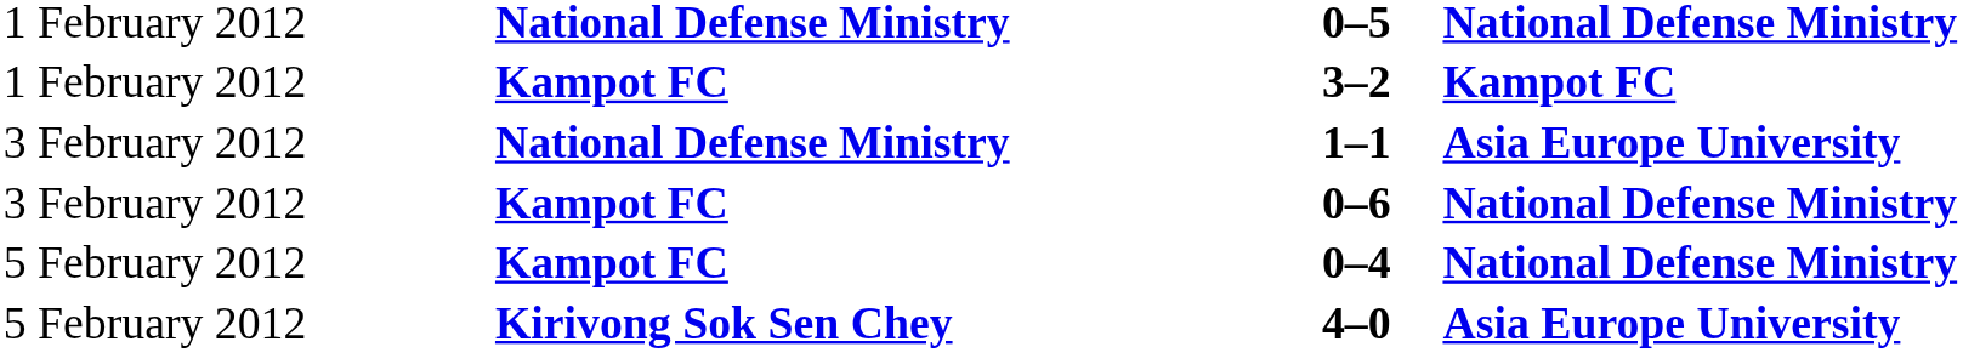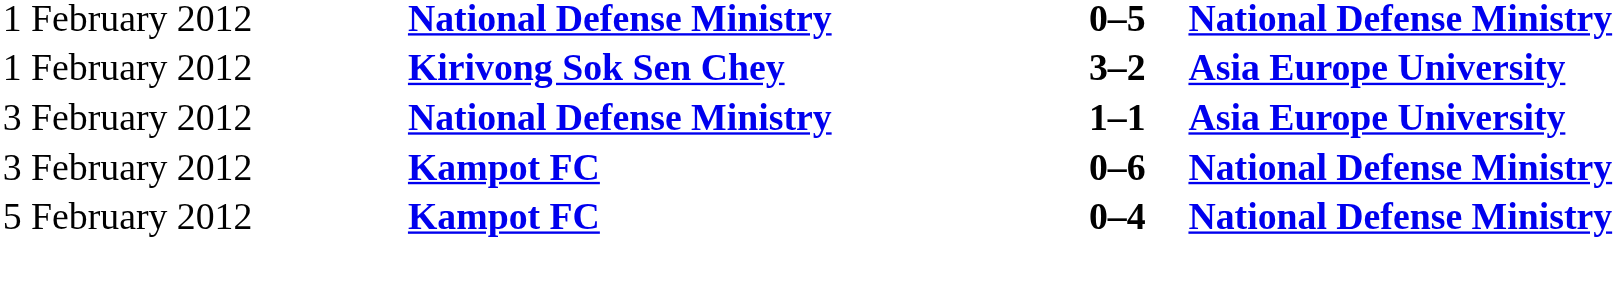3–2 | column 2: Kampot FC -> Kirivong Sok Sen Chey
3–2 | column 4: Kampot FC -> Asia Europe University
- row: 5 February 2012 | Kirivong Sok Sen Chey | 4–0 | Asia Europe University
